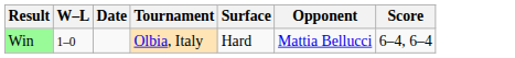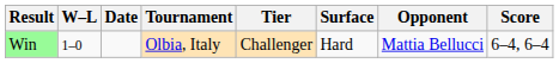+ column: Tier | Challenger
